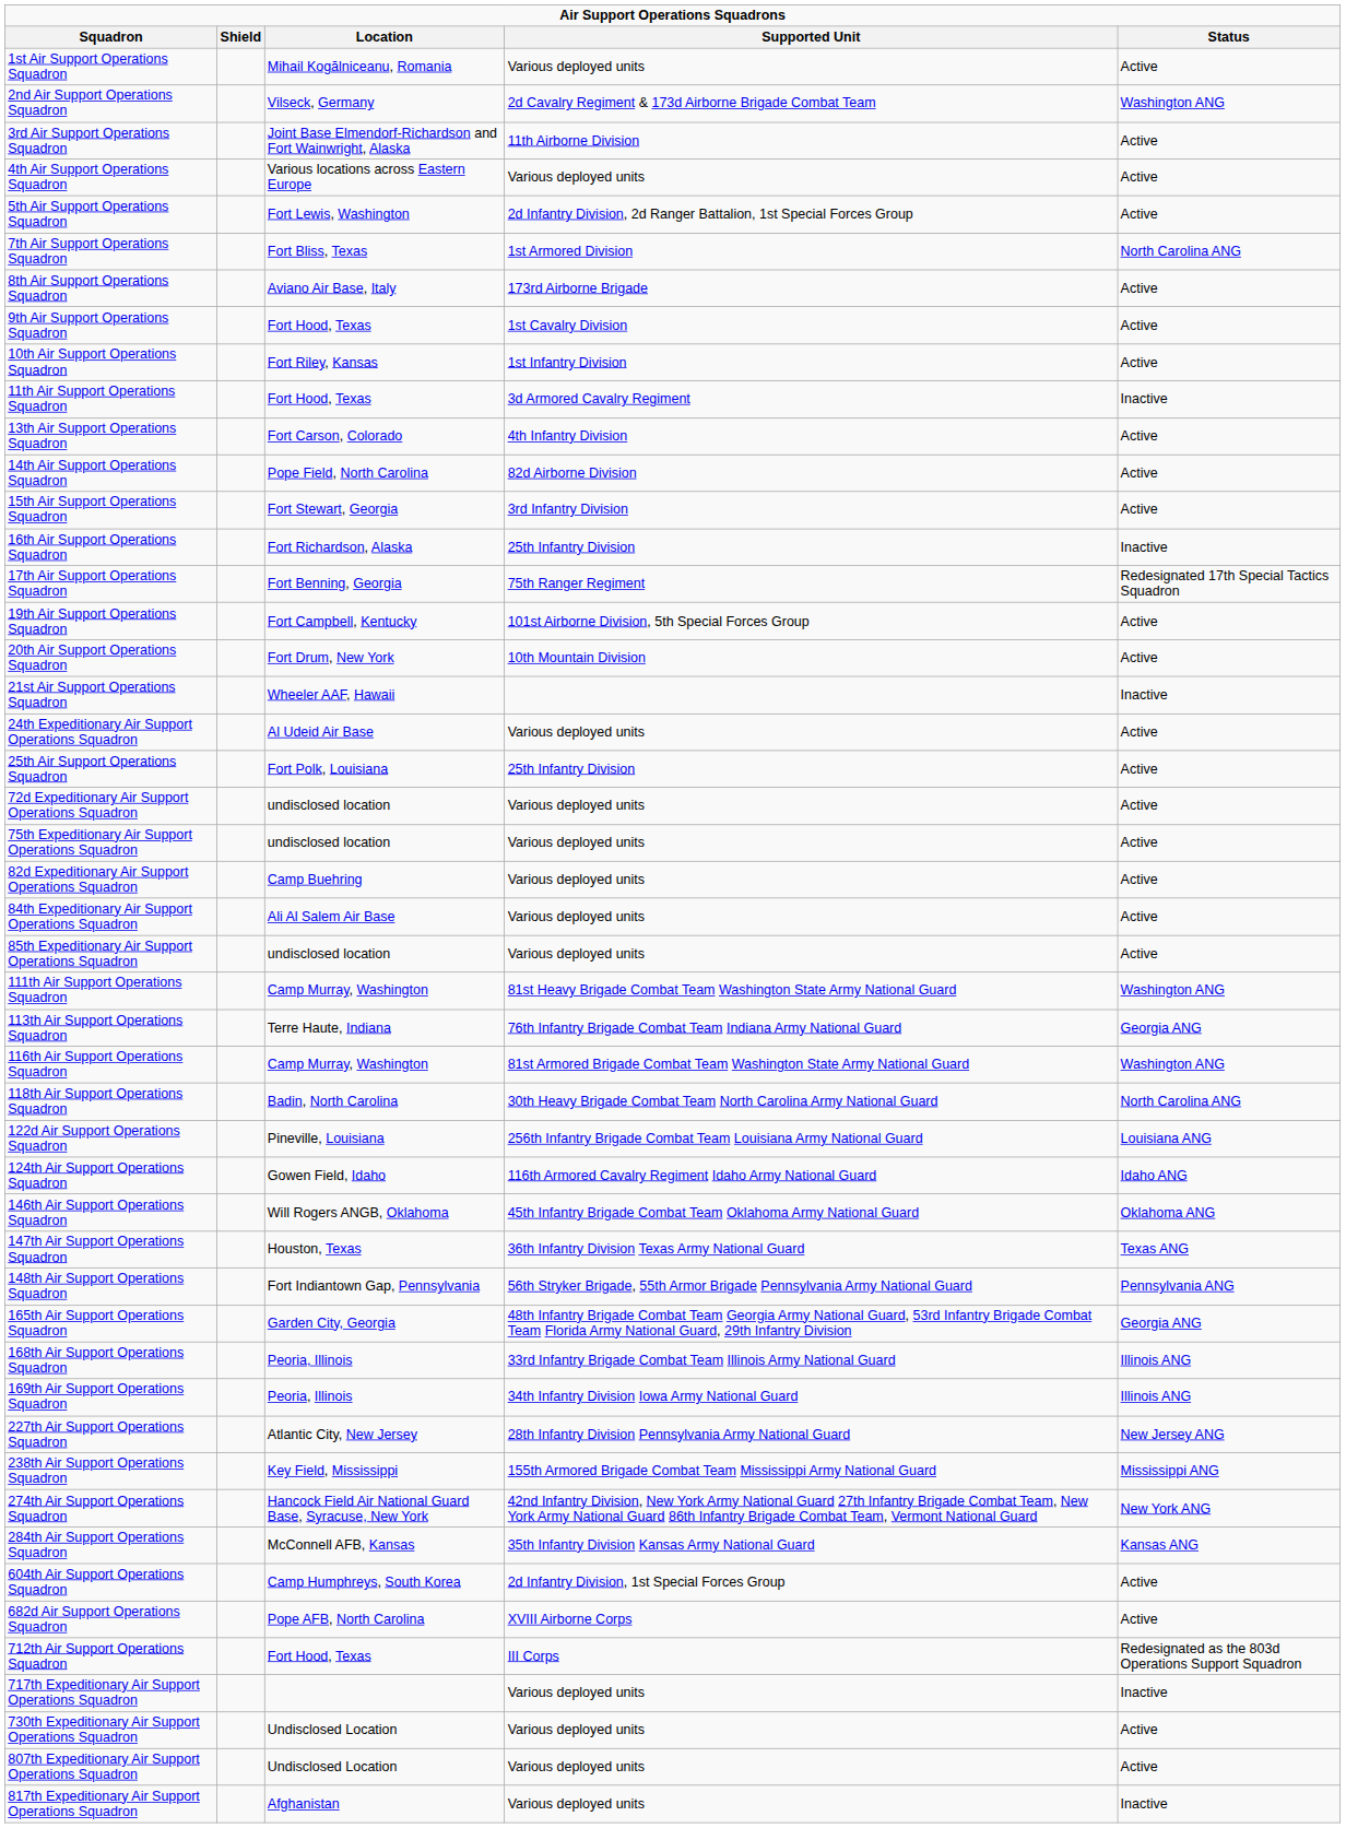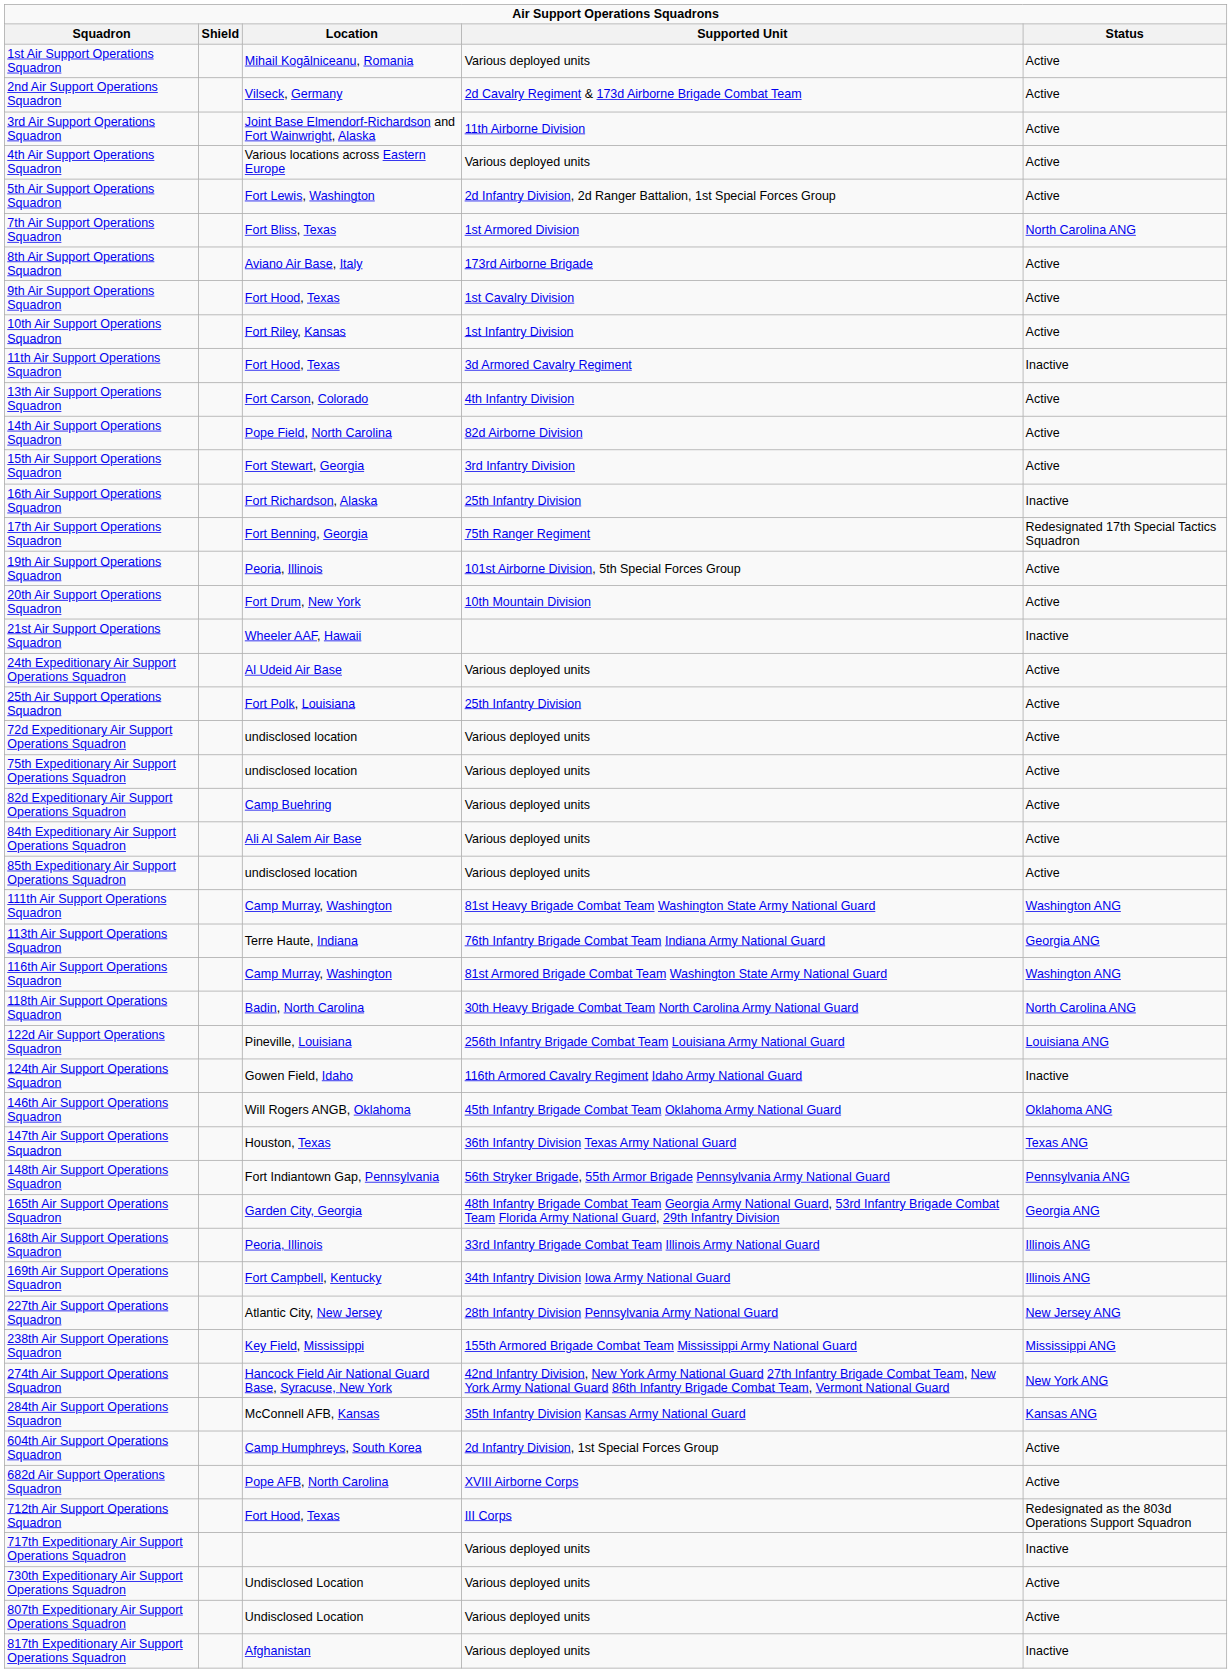2nd Air Support Operations Squadron | Status: Washington ANG -> Active
19th Air Support Operations Squadron | Location: Fort Campbell, Kentucky -> Peoria, Illinois
124th Air Support Operations Squadron | Status: Idaho ANG -> Inactive
169th Air Support Operations Squadron | Location: Peoria, Illinois -> Fort Campbell, Kentucky
